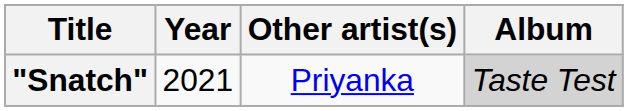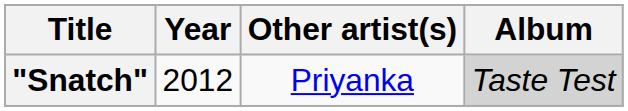"Snatch" | Year: 2021 -> 2012
